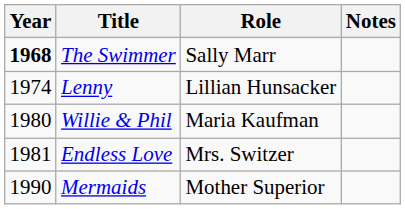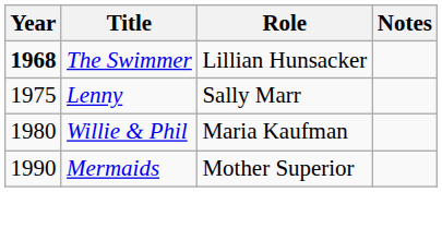The Swimmer | Role: Sally Marr -> Lillian Hunsacker
Lenny | Year: 1974 -> 1975
Lenny | Role: Lillian Hunsacker -> Sally Marr
- row: 1981 | Endless Love | Mrs. Switzer
